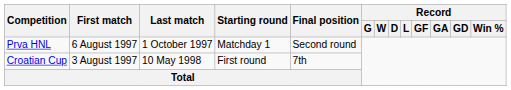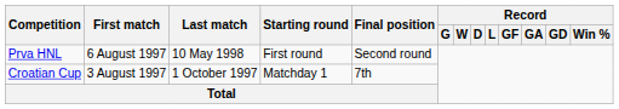Prva HNL | Last match: 1 October 1997 -> 10 May 1998
Prva HNL | Starting round: Matchday 1 -> First round
Croatian Cup | Last match: 10 May 1998 -> 1 October 1997
Croatian Cup | Starting round: First round -> Matchday 1
